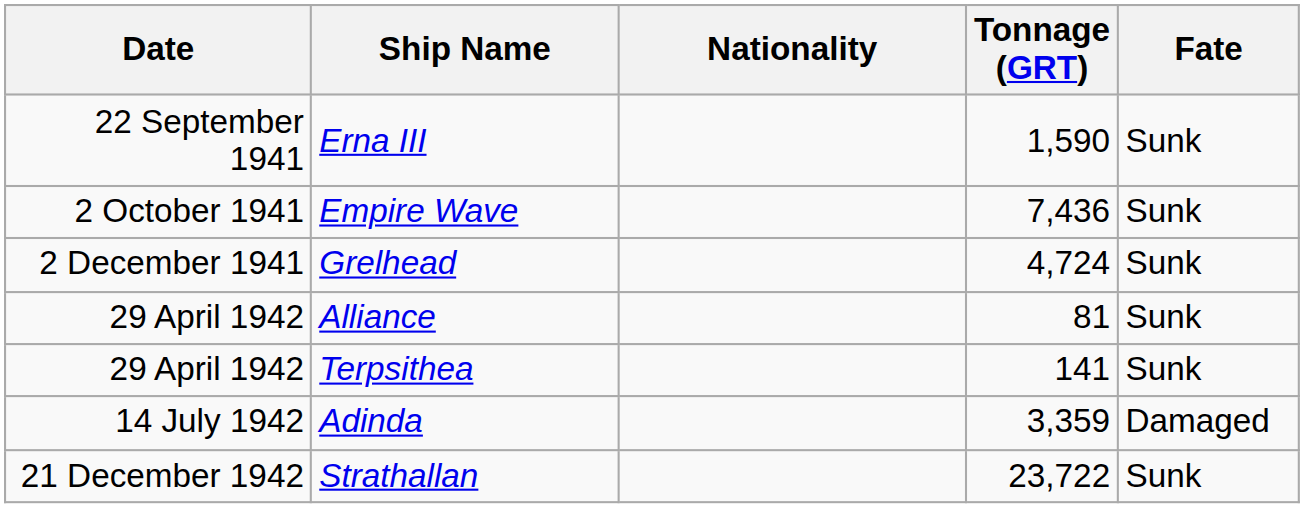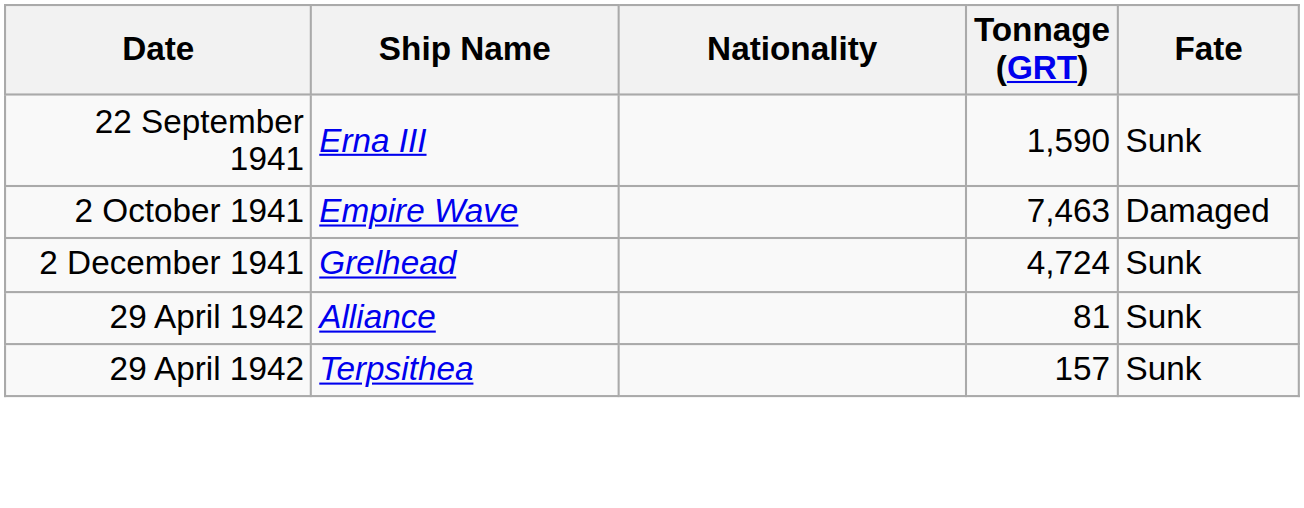Empire Wave | Tonnage (GRT): 7,436 -> 7,463
Empire Wave | Fate: Sunk -> Damaged
Terpsithea | Tonnage (GRT): 141 -> 157
- row: 14 July 1942 | Adinda | 3,359 | Damaged
- row: 21 December 1942 | Strathallan | 23,722 | Sunk
